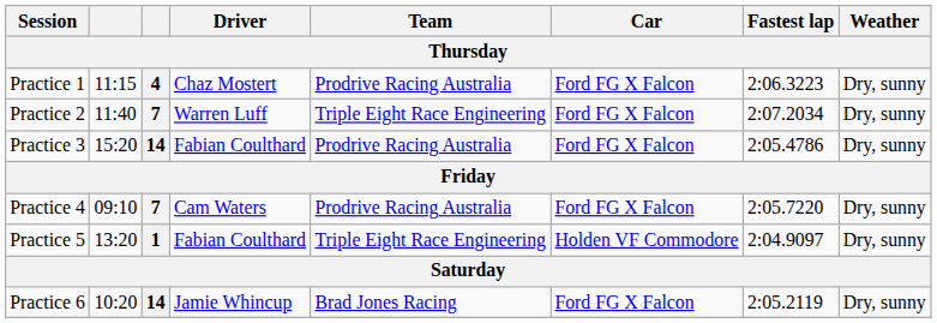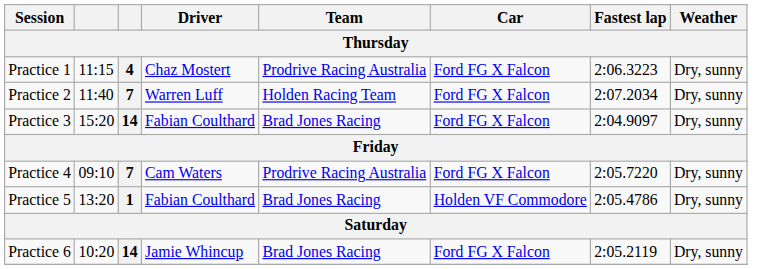Practice 2 | Team: Triple Eight Race Engineering -> Holden Racing Team
Practice 3 | Team: Prodrive Racing Australia -> Brad Jones Racing
Practice 3 | Fastest lap: 2:05.4786 -> 2:04.9097
Practice 5 | Team: Triple Eight Race Engineering -> Brad Jones Racing
Practice 5 | Fastest lap: 2:04.9097 -> 2:05.4786
